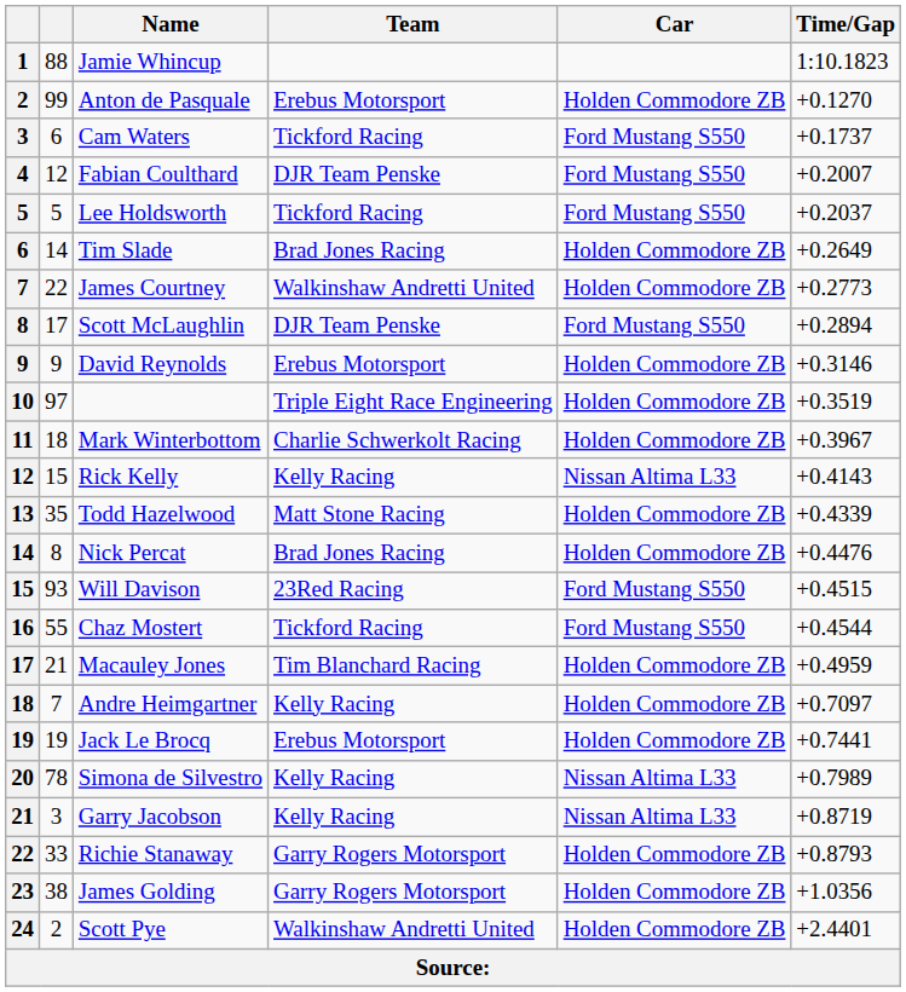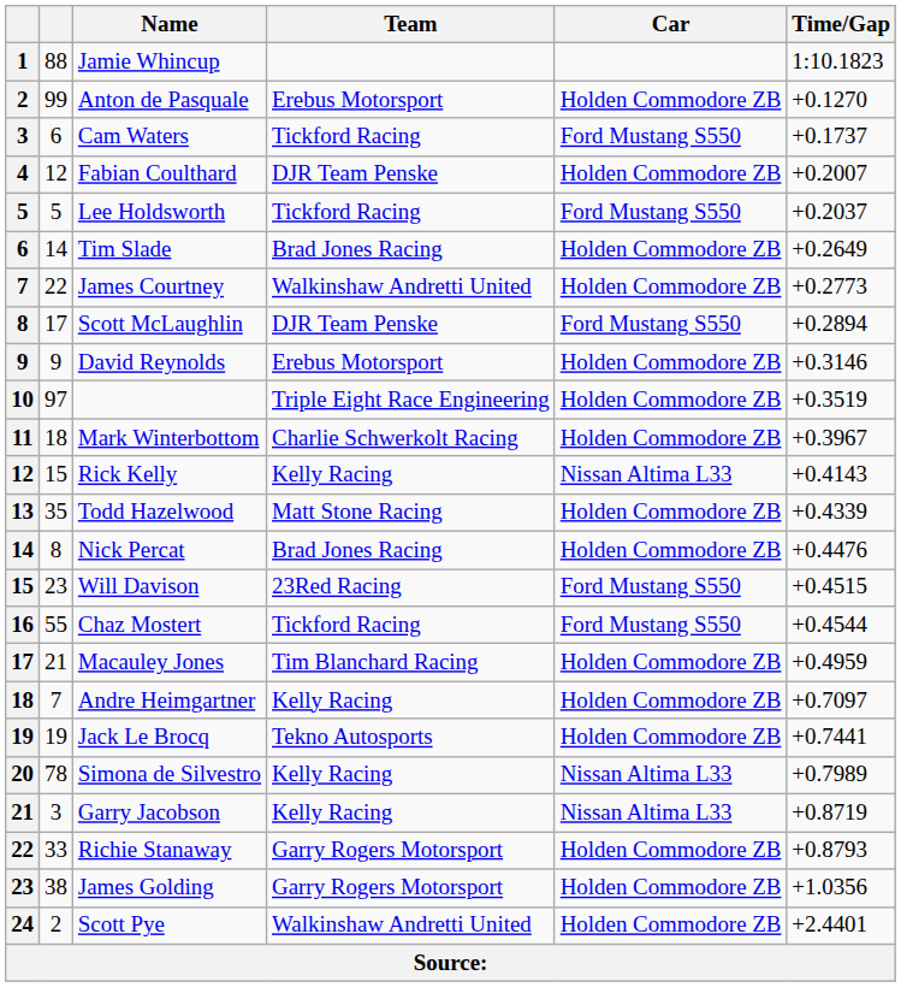Fabian Coulthard | Car: Ford Mustang S550 -> Holden Commodore ZB
Will Davison | column 2: 93 -> 23
Jack Le Brocq | Team: Erebus Motorsport -> Tekno Autosports
